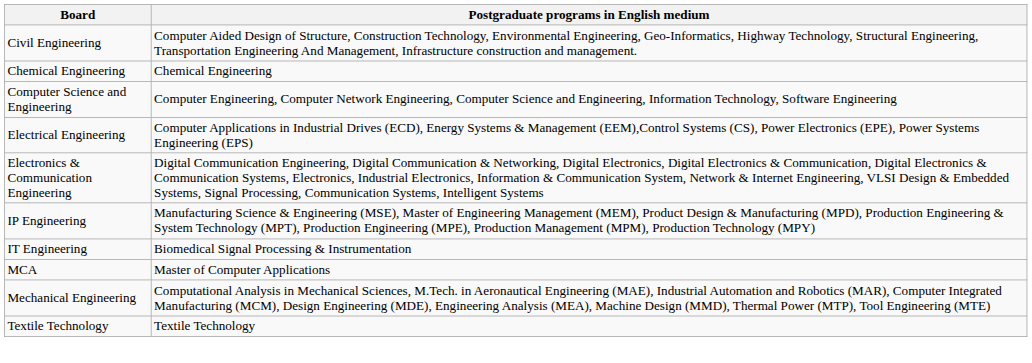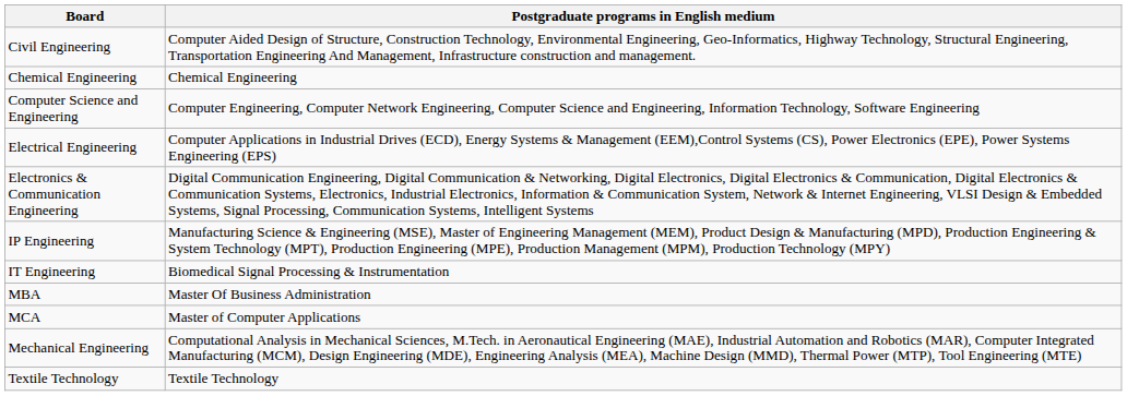+ row: MBA | Master Of Business Administration
